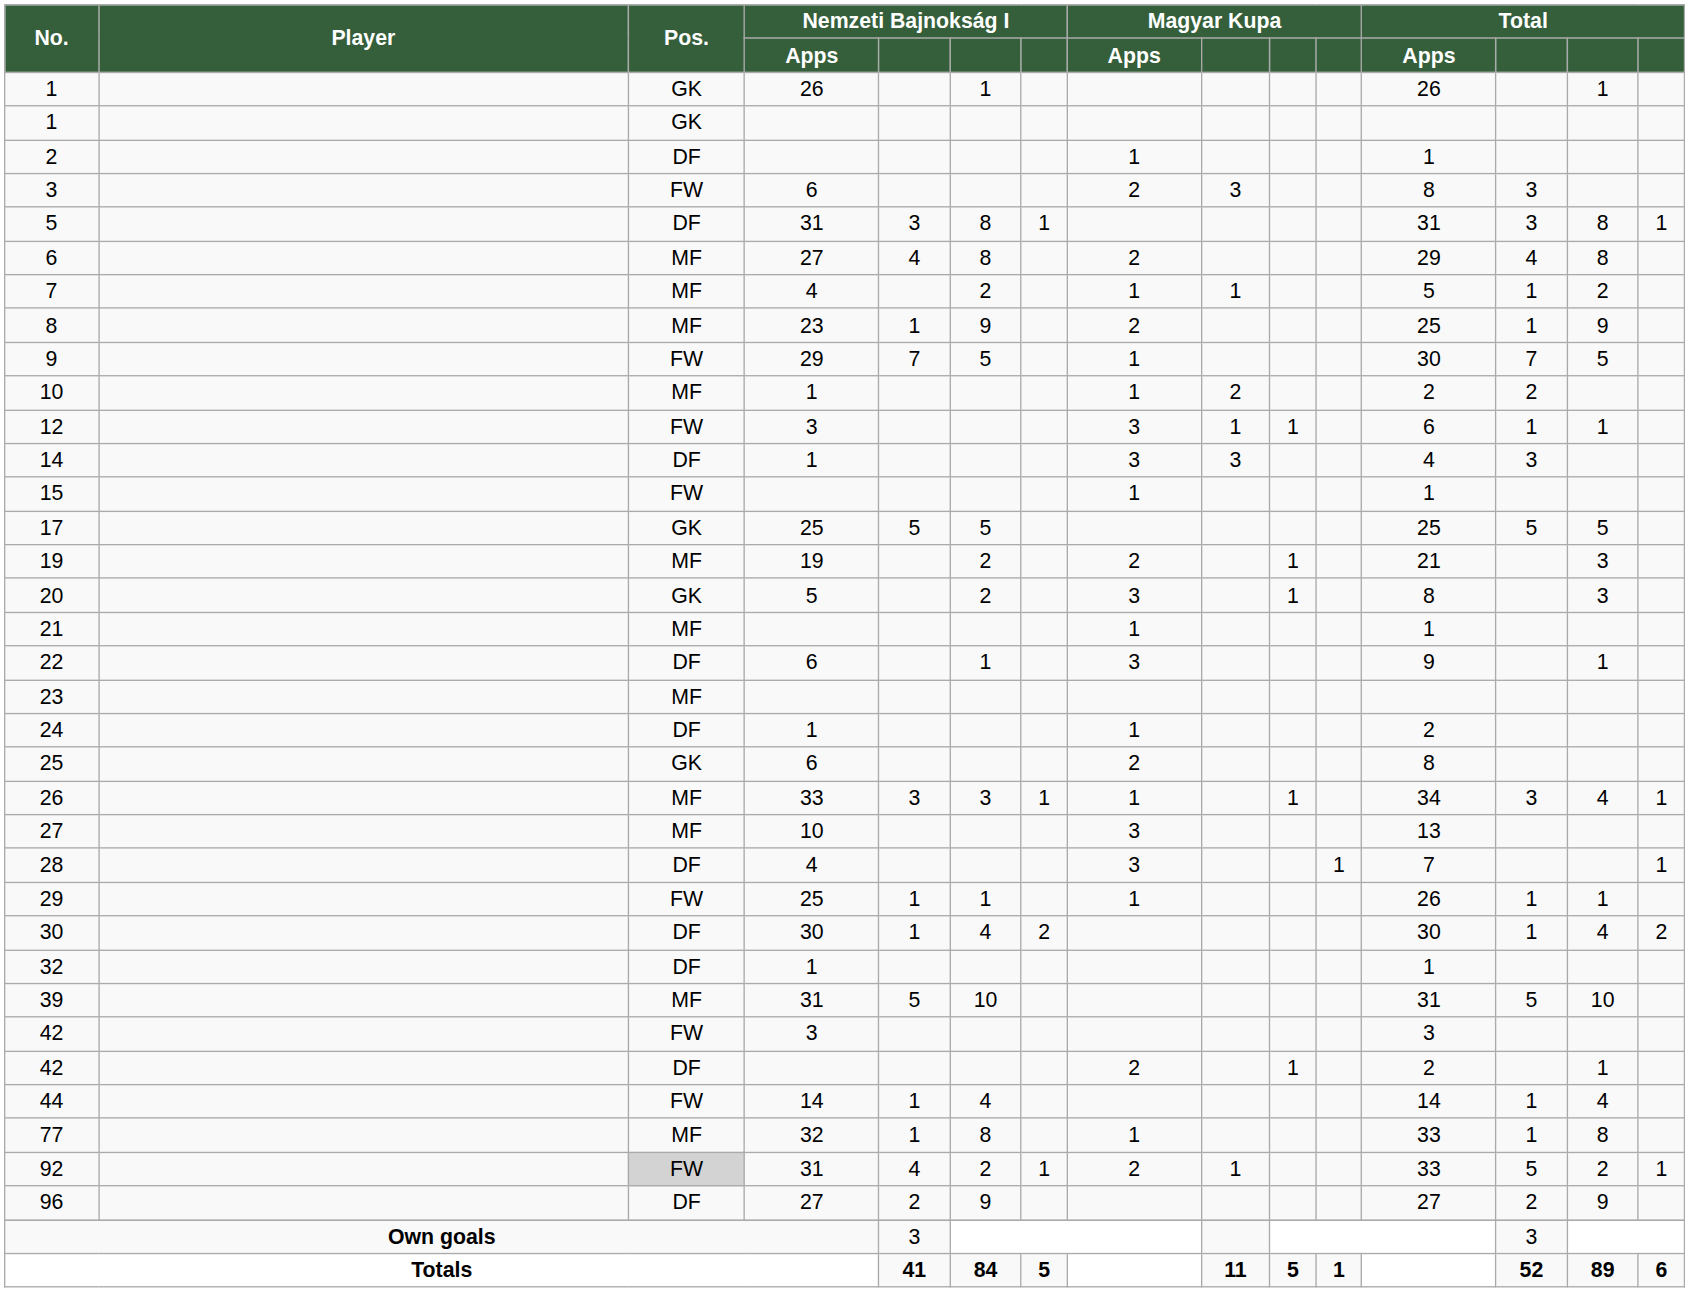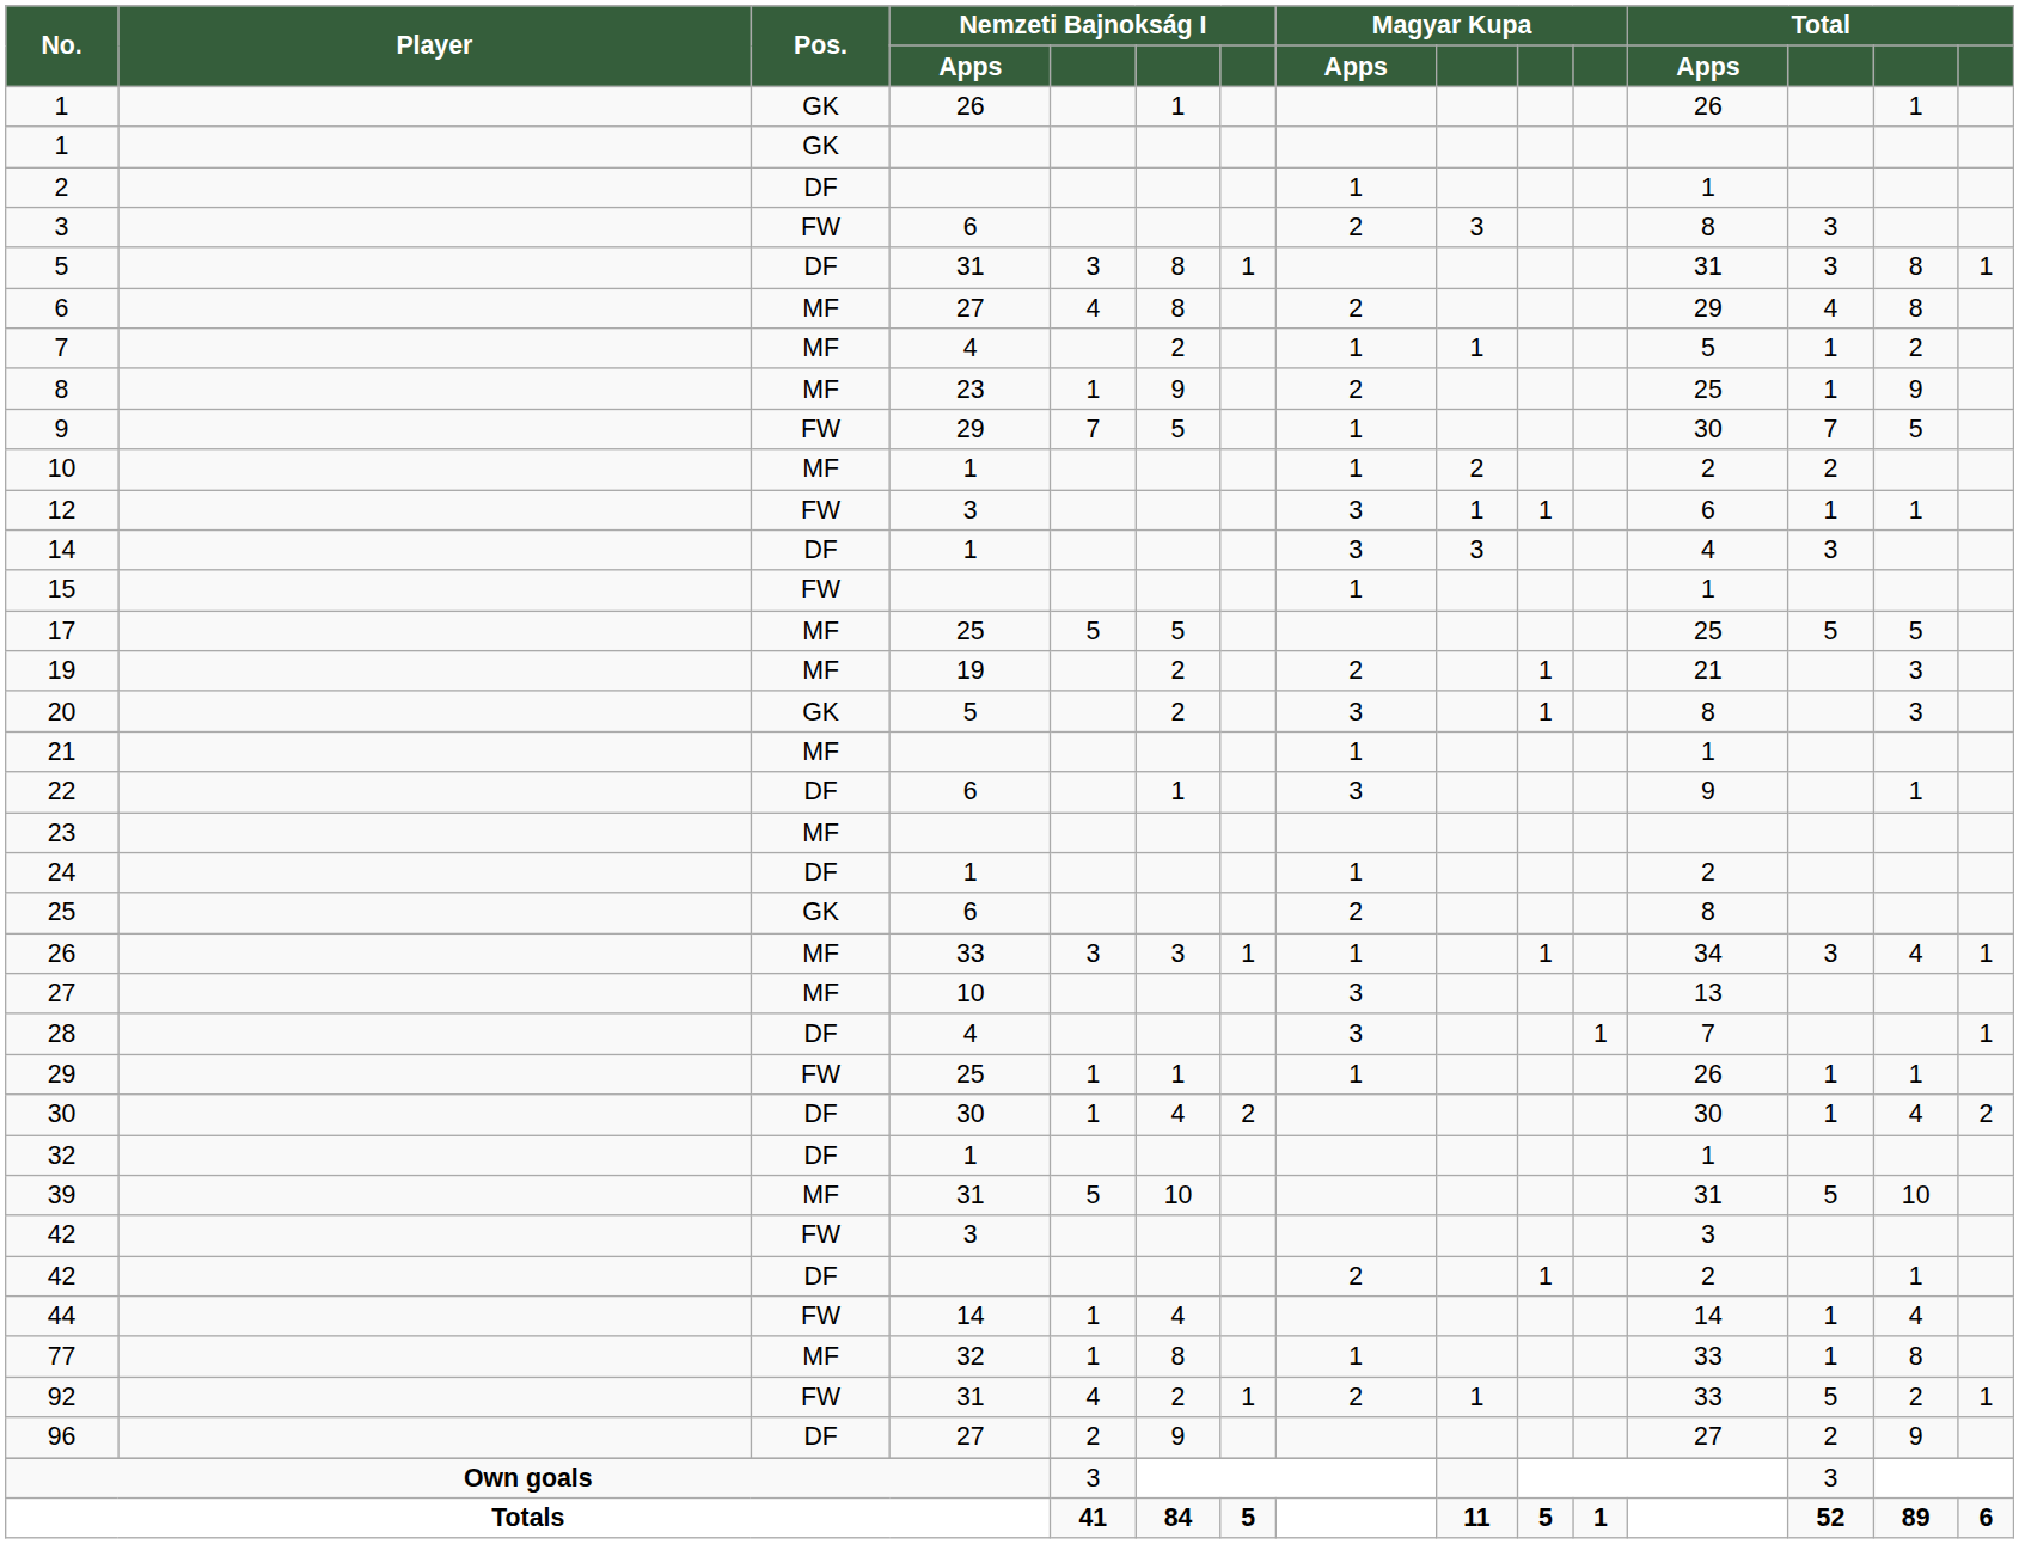17 | Pos.: GK -> MF
92 | Pos.: lightgrey background -> no background
